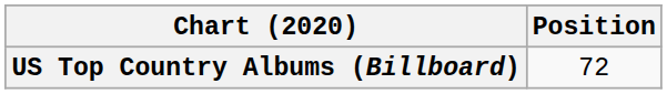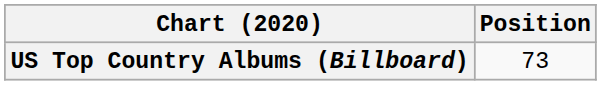US Top Country Albums (Billboard) | Position: 72 -> 73
